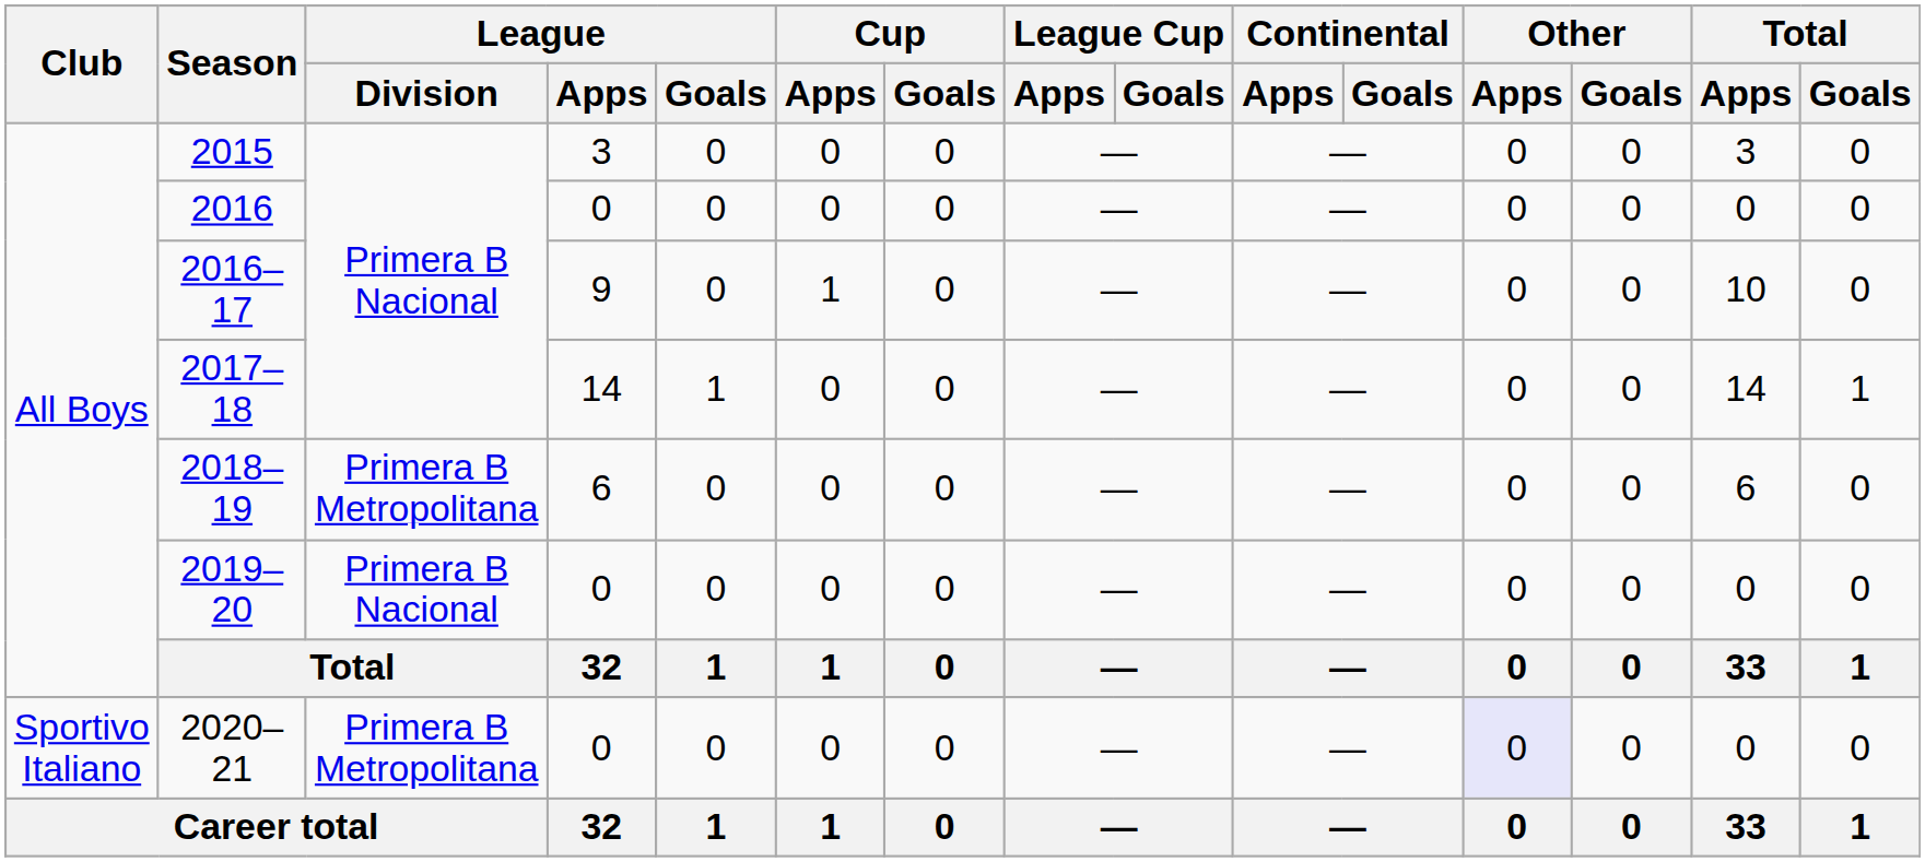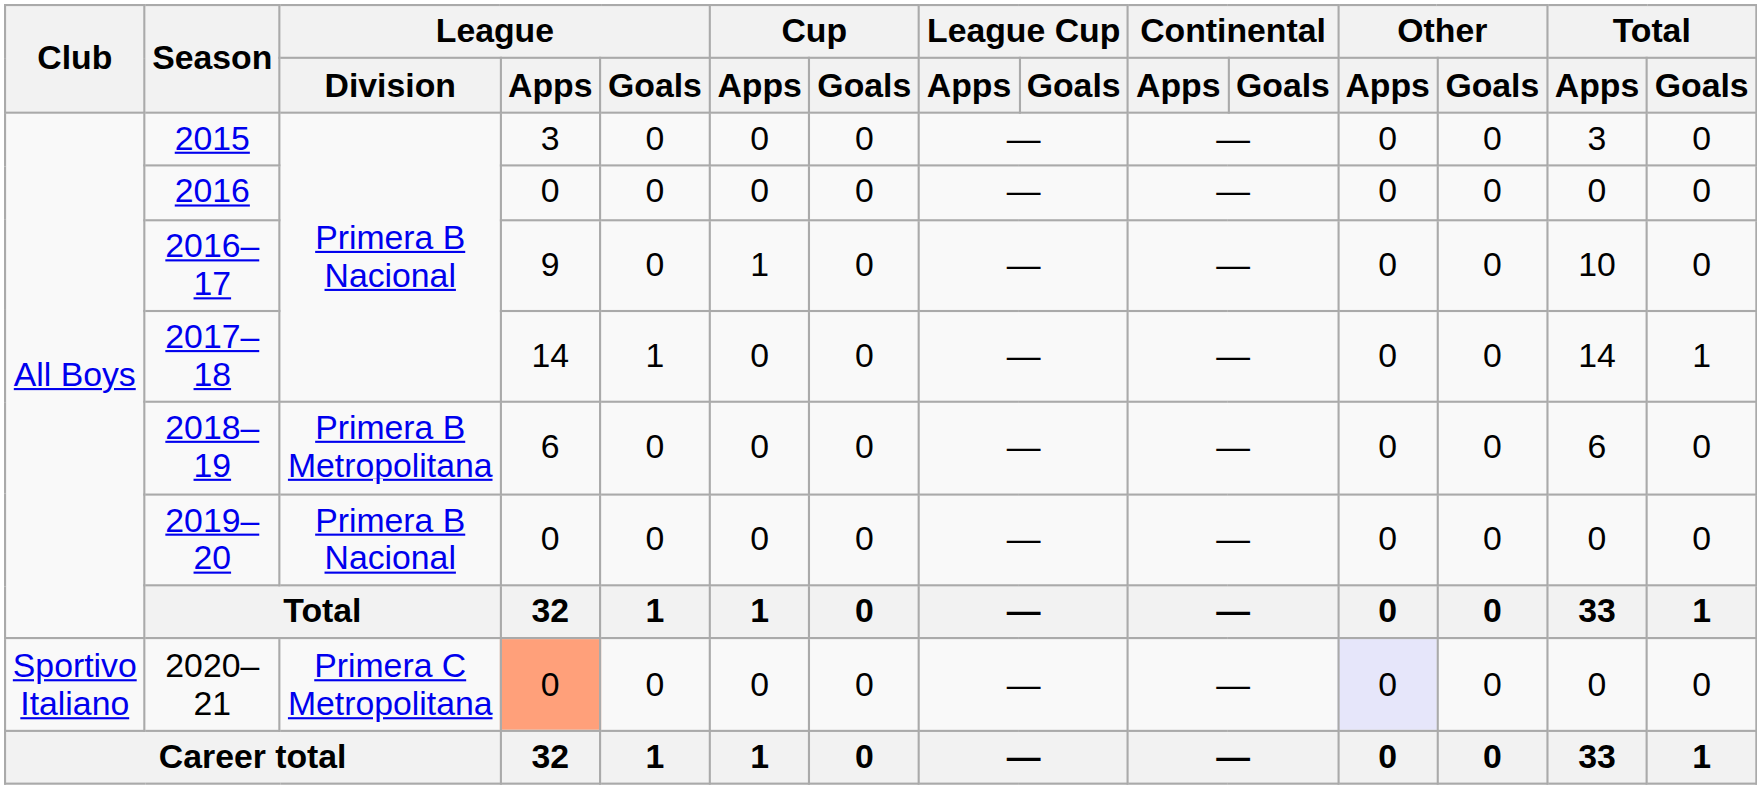2020–21 | League / Division: Primera B Metropolitana -> Primera C Metropolitana
2020–21 | League / Apps: no background -> lightsalmon background
